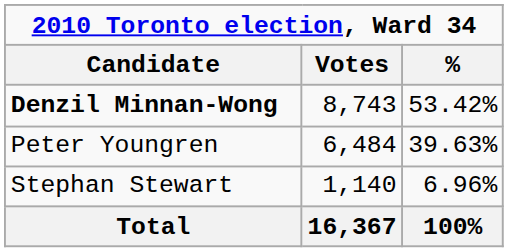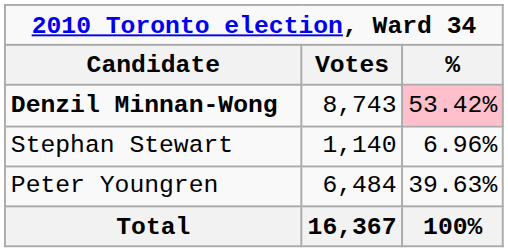Denzil Minnan-Wong | %: no background -> pink background
rows swapped: Peter Youngren <-> Stephan Stewart
